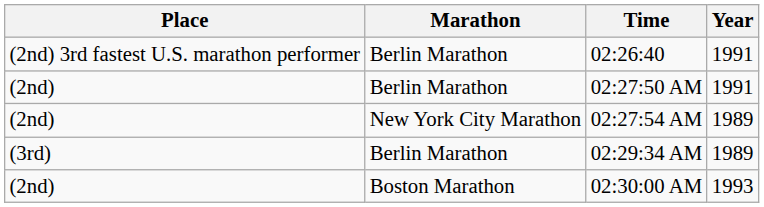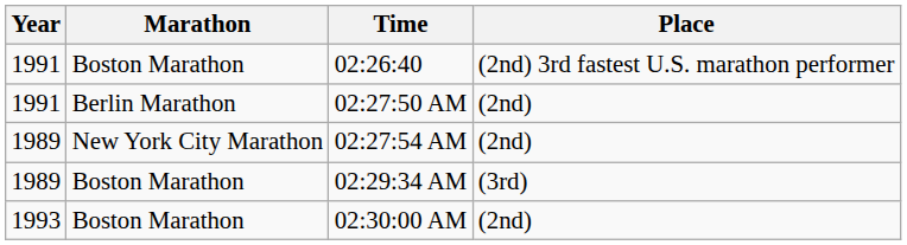columns swapped: Year <-> Place
02:26:40 | Marathon: Berlin Marathon -> Boston Marathon
02:29:34 AM | Marathon: Berlin Marathon -> Boston Marathon
